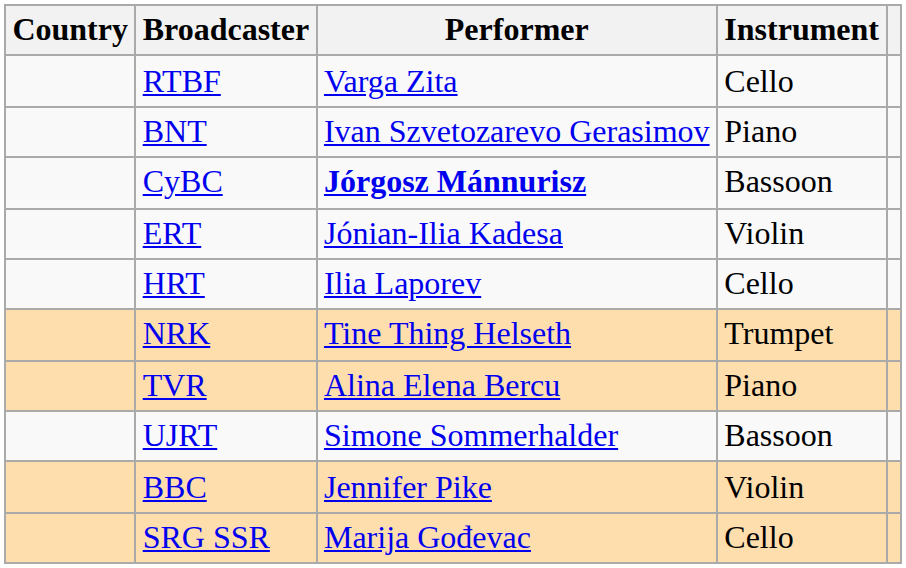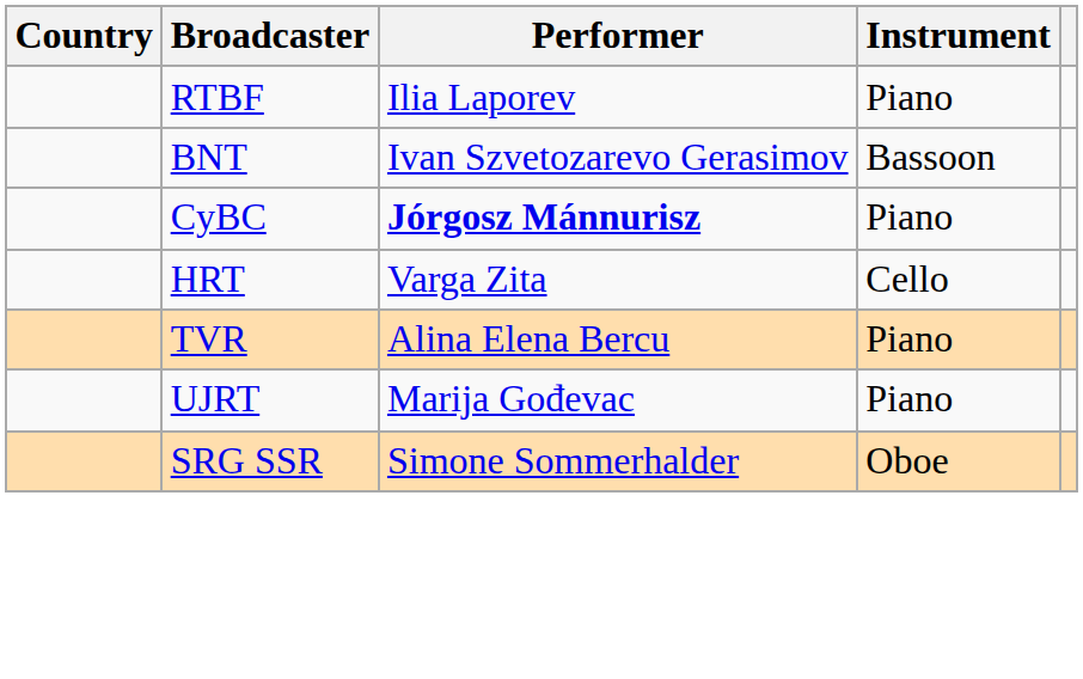RTBF | Performer: Varga Zita -> Ilia Laporev
RTBF | Instrument: Cello -> Piano
BNT | Instrument: Piano -> Bassoon
CyBC | Instrument: Bassoon -> Piano
- row: ERT | Jónian-Ilia Kadesa | Violin
HRT | Performer: Ilia Laporev -> Varga Zita
- row: NRK | Tine Thing Helseth | Trumpet
UJRT | Performer: Simone Sommerhalder -> Marija Gođevac
UJRT | Instrument: Bassoon -> Piano
- row: BBC | Jennifer Pike | Violin
SRG SSR | Performer: Marija Gođevac -> Simone Sommerhalder
SRG SSR | Instrument: Cello -> Oboe
